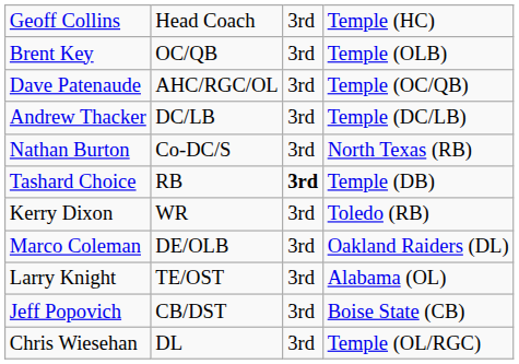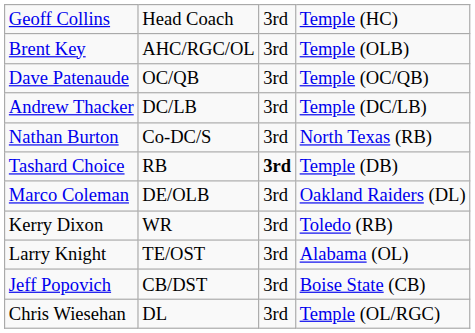Brent Key | column 2: OC/QB -> AHC/RGC/OL
Dave Patenaude | column 2: AHC/RGC/OL -> OC/QB
rows swapped: Marco Coleman <-> Kerry Dixon
